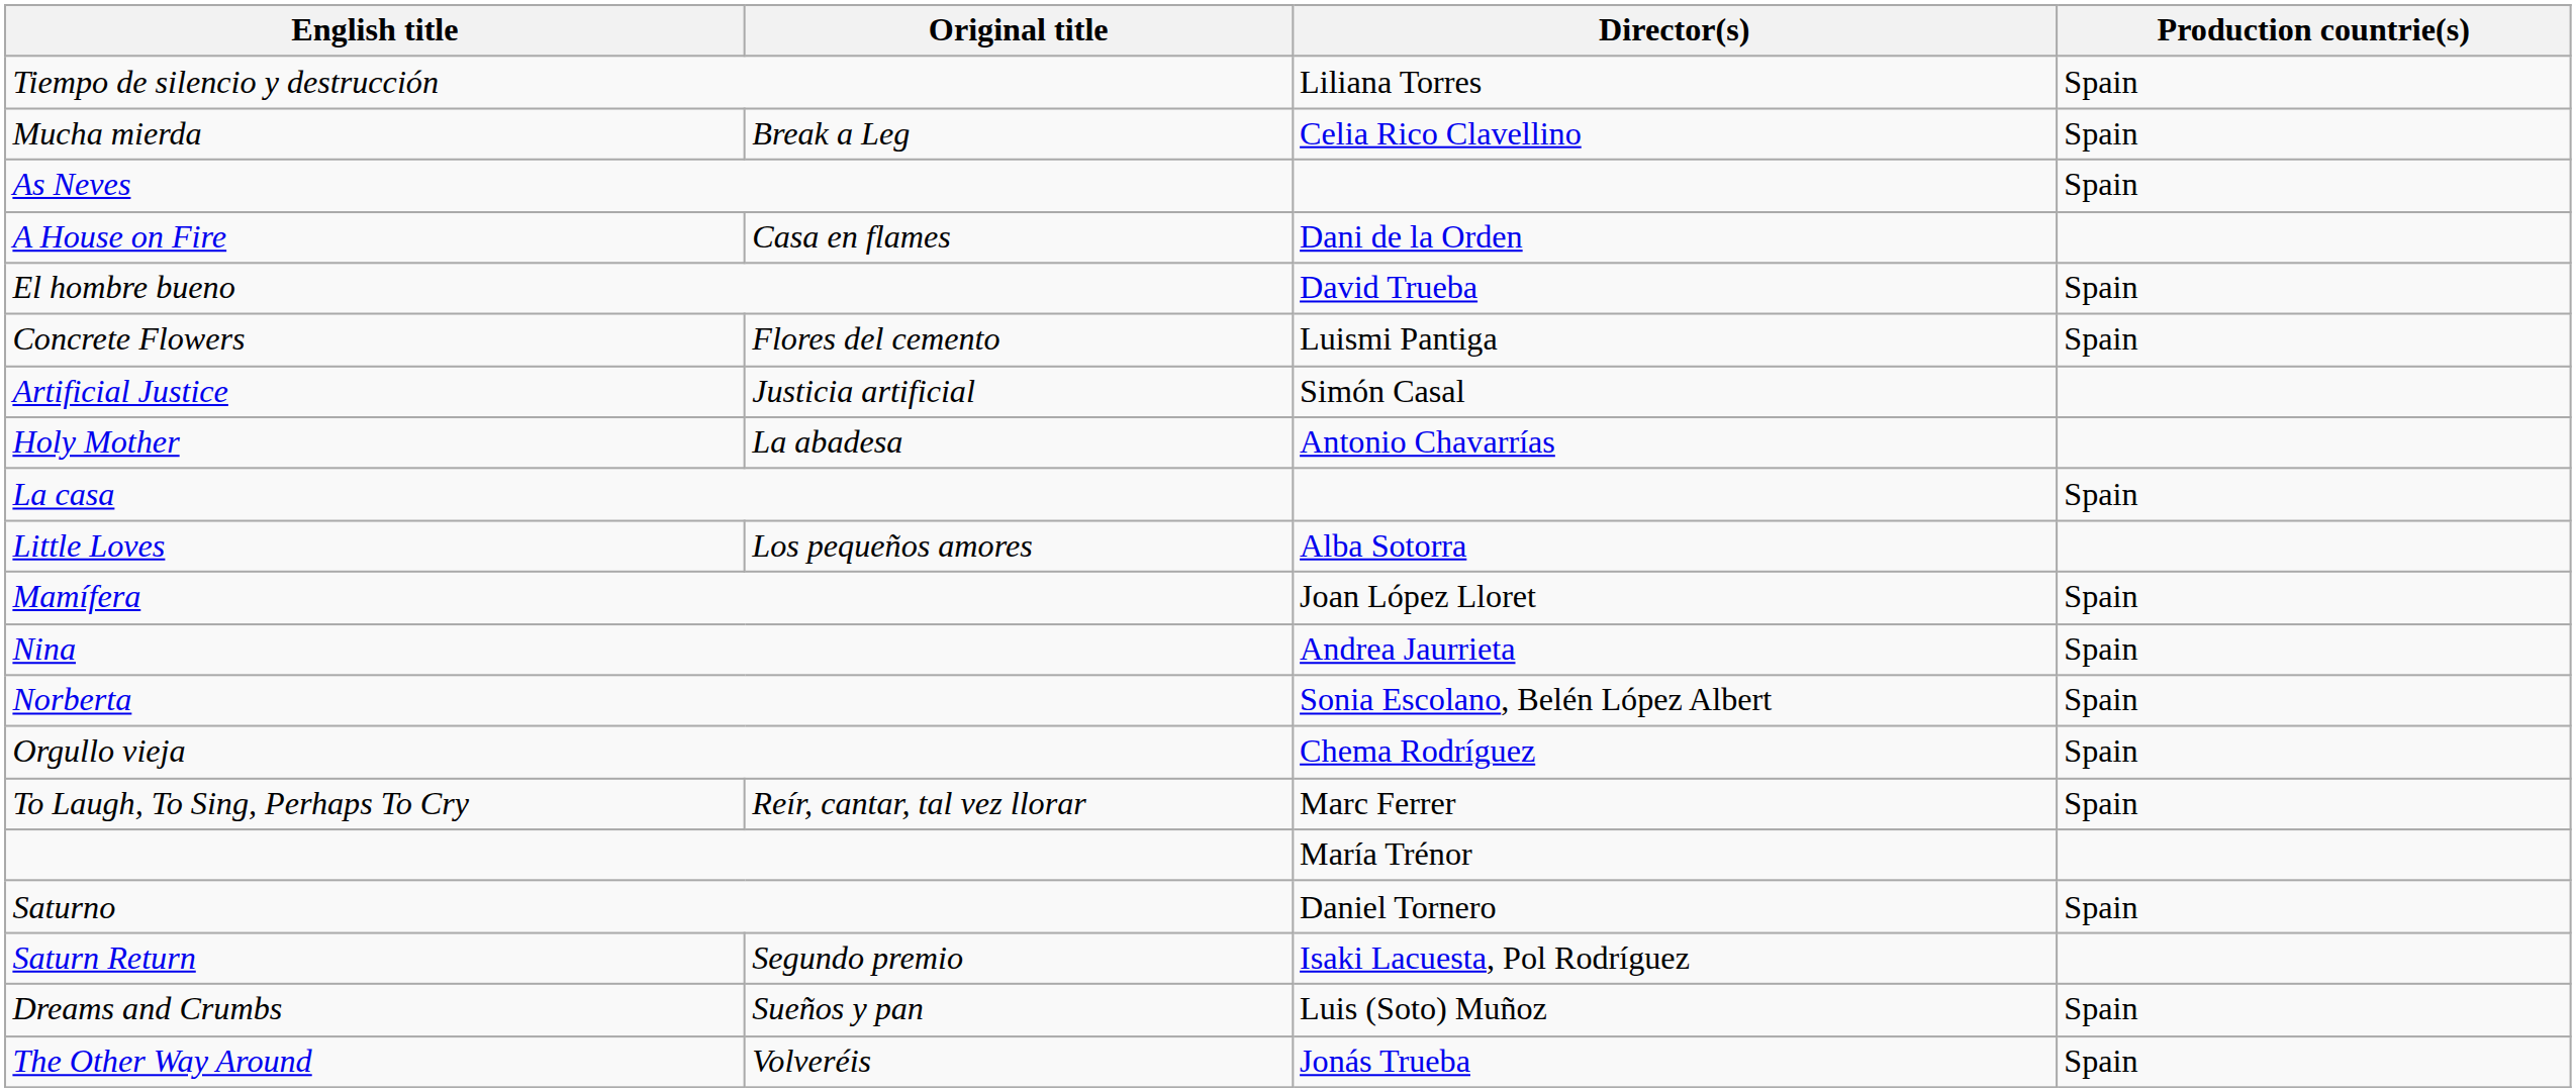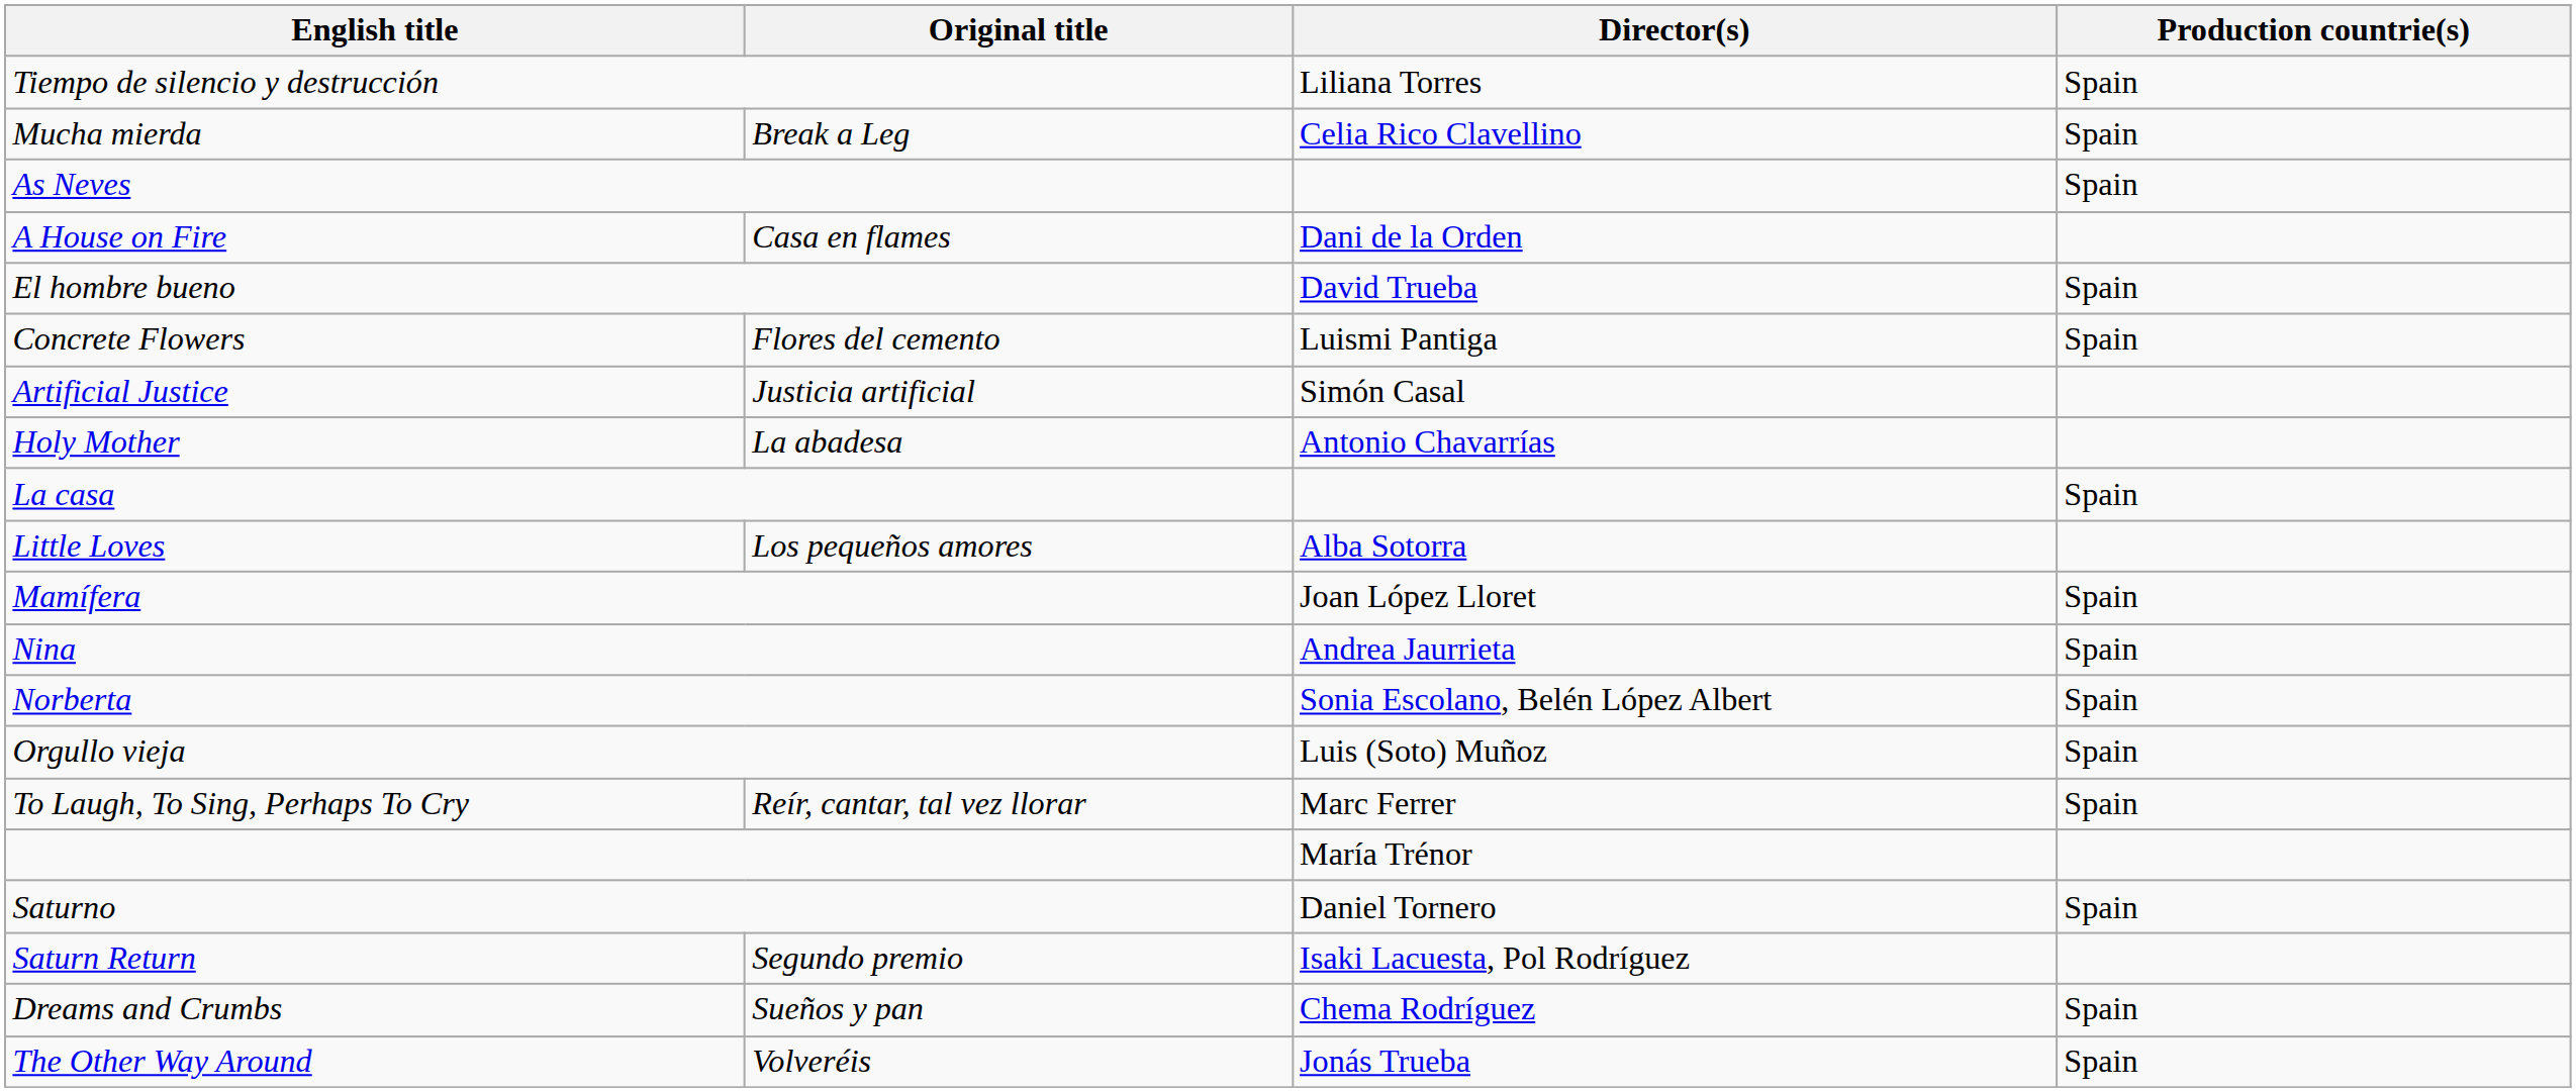Orgullo vieja | Director(s): Chema Rodríguez -> Luis (Soto) Muñoz
Dreams and Crumbs | Director(s): Luis (Soto) Muñoz -> Chema Rodríguez
